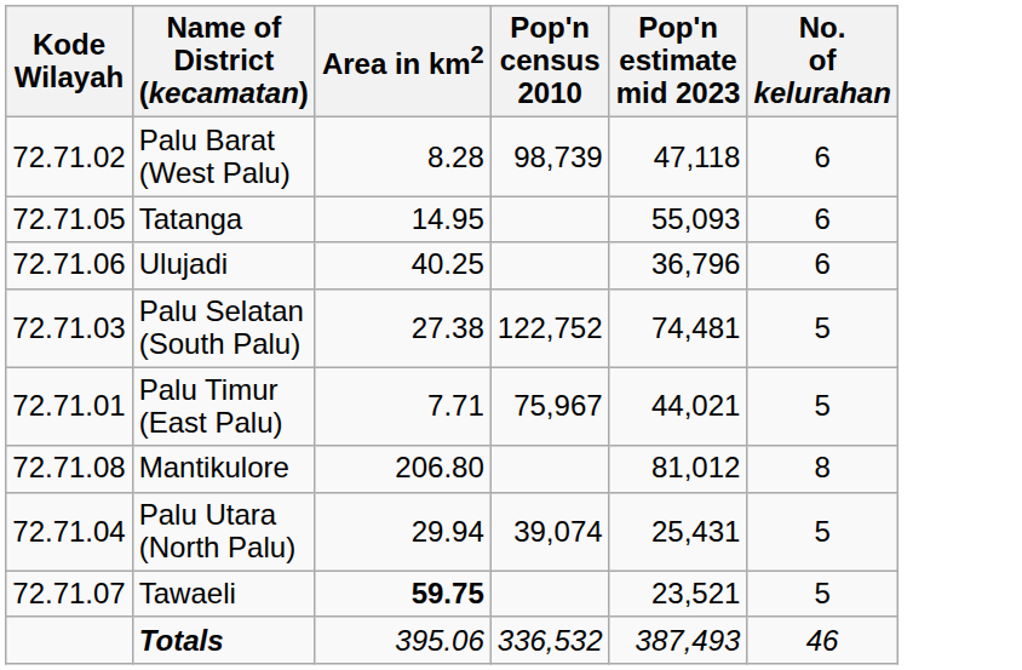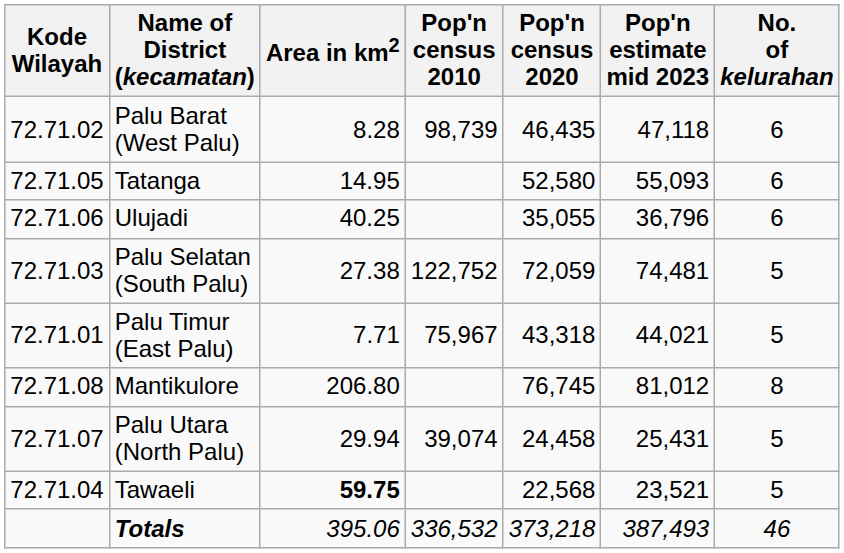+ column: Pop'n census 2020 | 46,435 | 52,580 | 35,055 | 72,059 | 43,318 | 76,745 | 24,458 | 22,568 | 373,218
Palu Utara (North Palu) | Kode Wilayah: 72.71.04 -> 72.71.07
Tawaeli | Kode Wilayah: 72.71.07 -> 72.71.04
